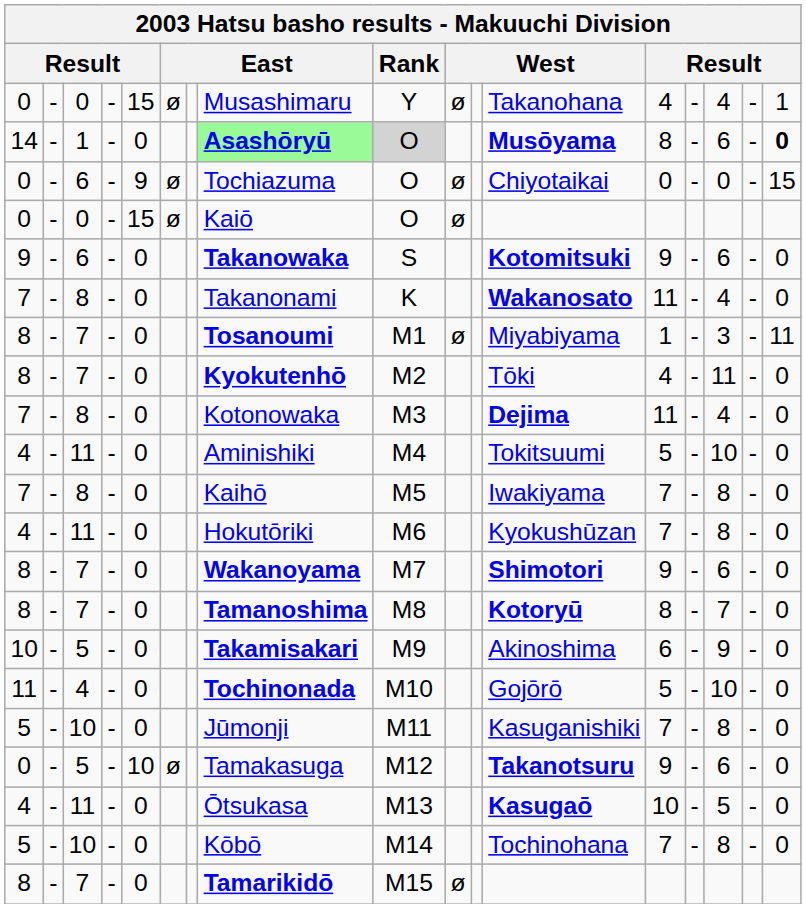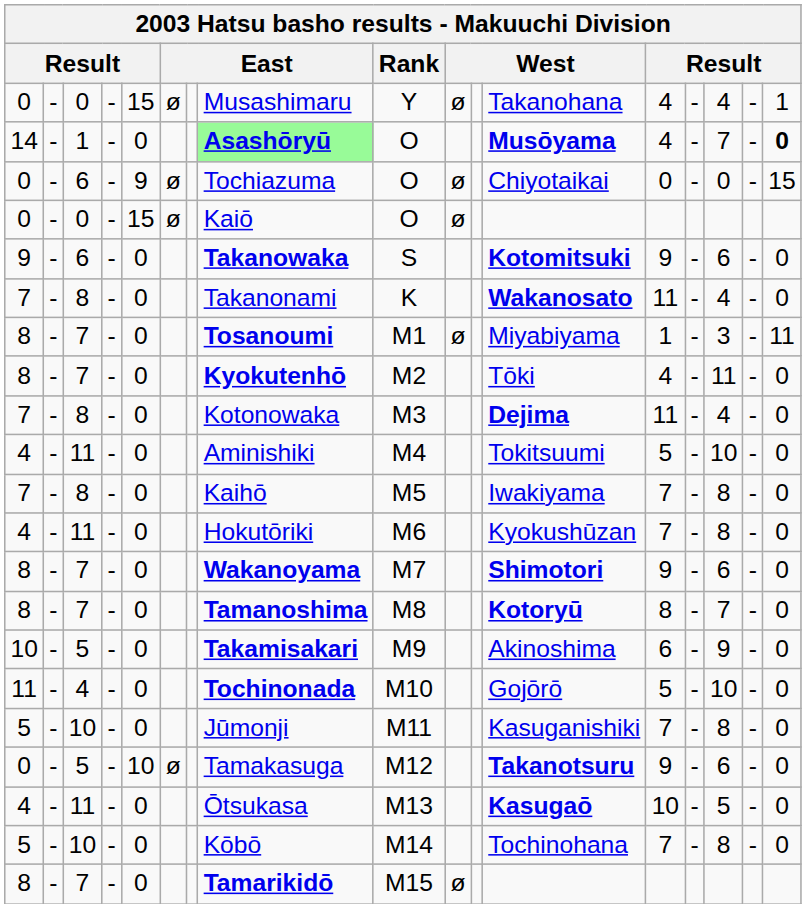14 | Rank: lightgrey background -> no background
14 | column 13: 8 -> 4
14 | column 15: 6 -> 7
